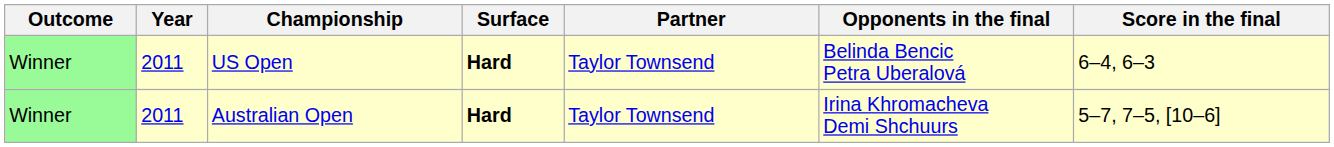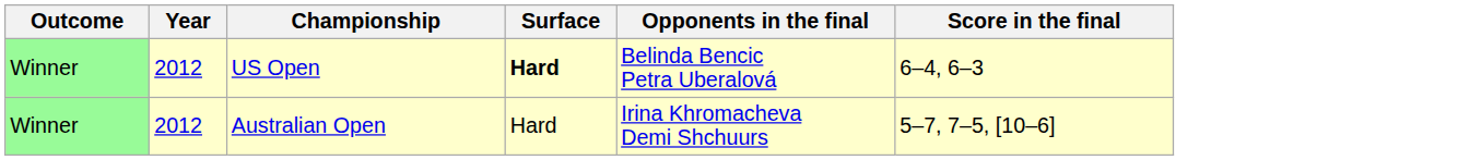- column: Partner | Taylor Townsend | Taylor Townsend
US Open | Year: 2011 -> 2012
Australian Open | Year: 2011 -> 2012
Australian Open | Surface: bold -> normal
